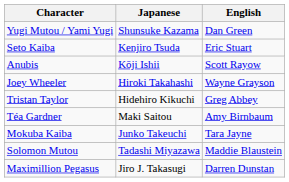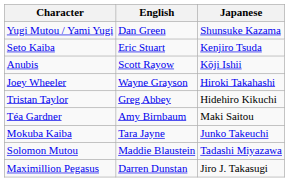columns swapped: Japanese <-> English
